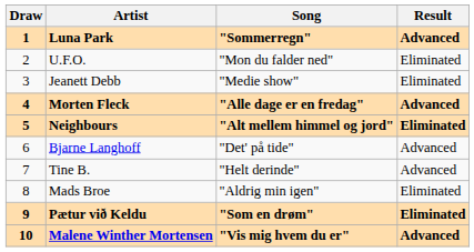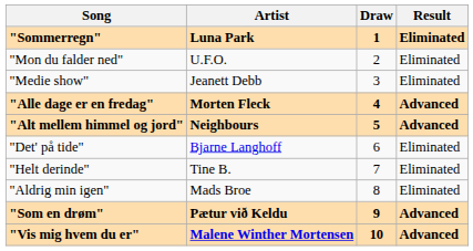columns swapped: Draw <-> Song
Luna Park | Result: Advanced -> Eliminated
Neighbours | Result: Eliminated -> Advanced
Bjarne Langhoff | Result: Advanced -> Eliminated
Tine B. | Result: Advanced -> Eliminated
Pætur við Keldu | Result: Eliminated -> Advanced
